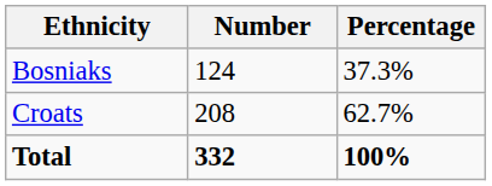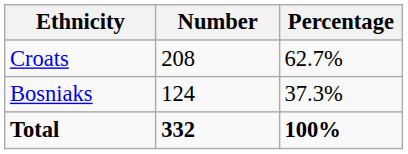rows swapped: Croats <-> Bosniaks
